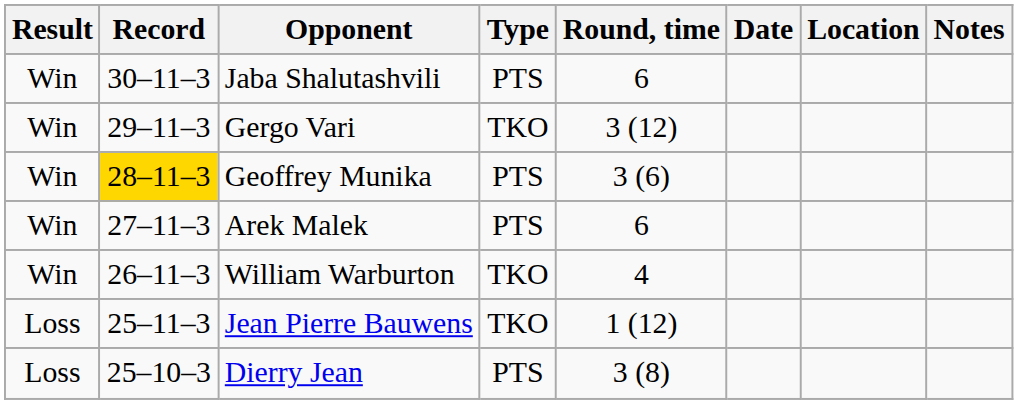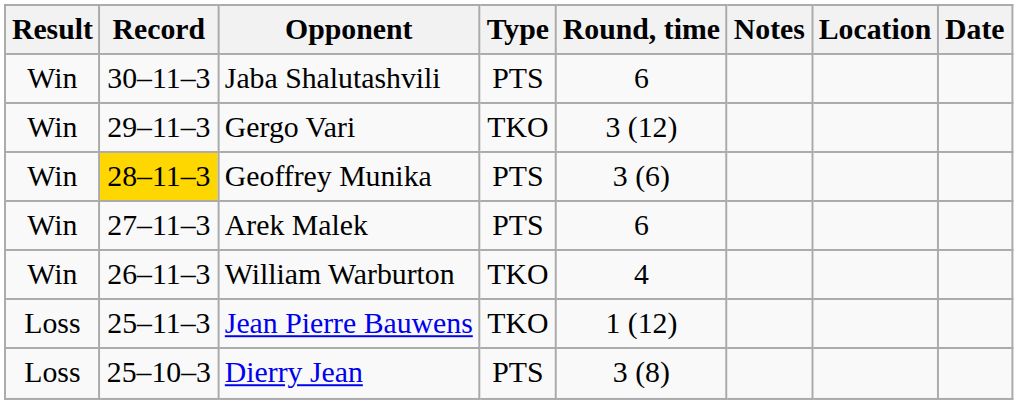columns swapped: Date <-> Notes
